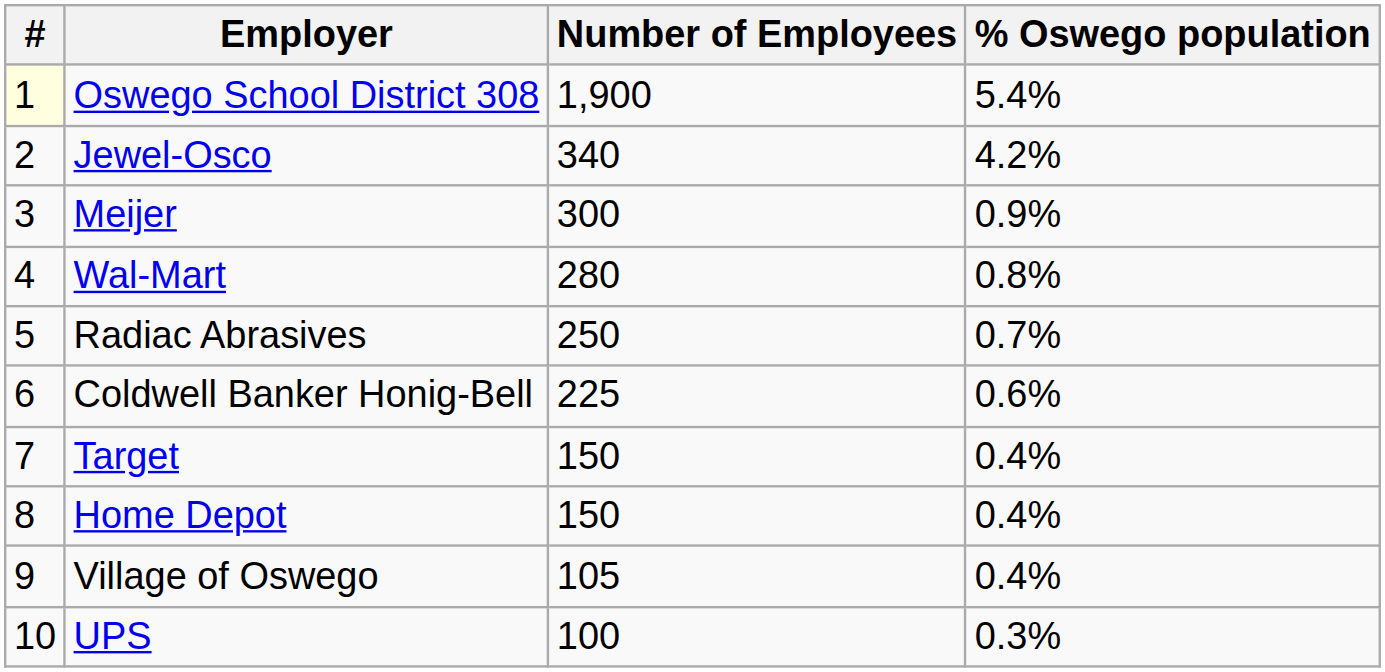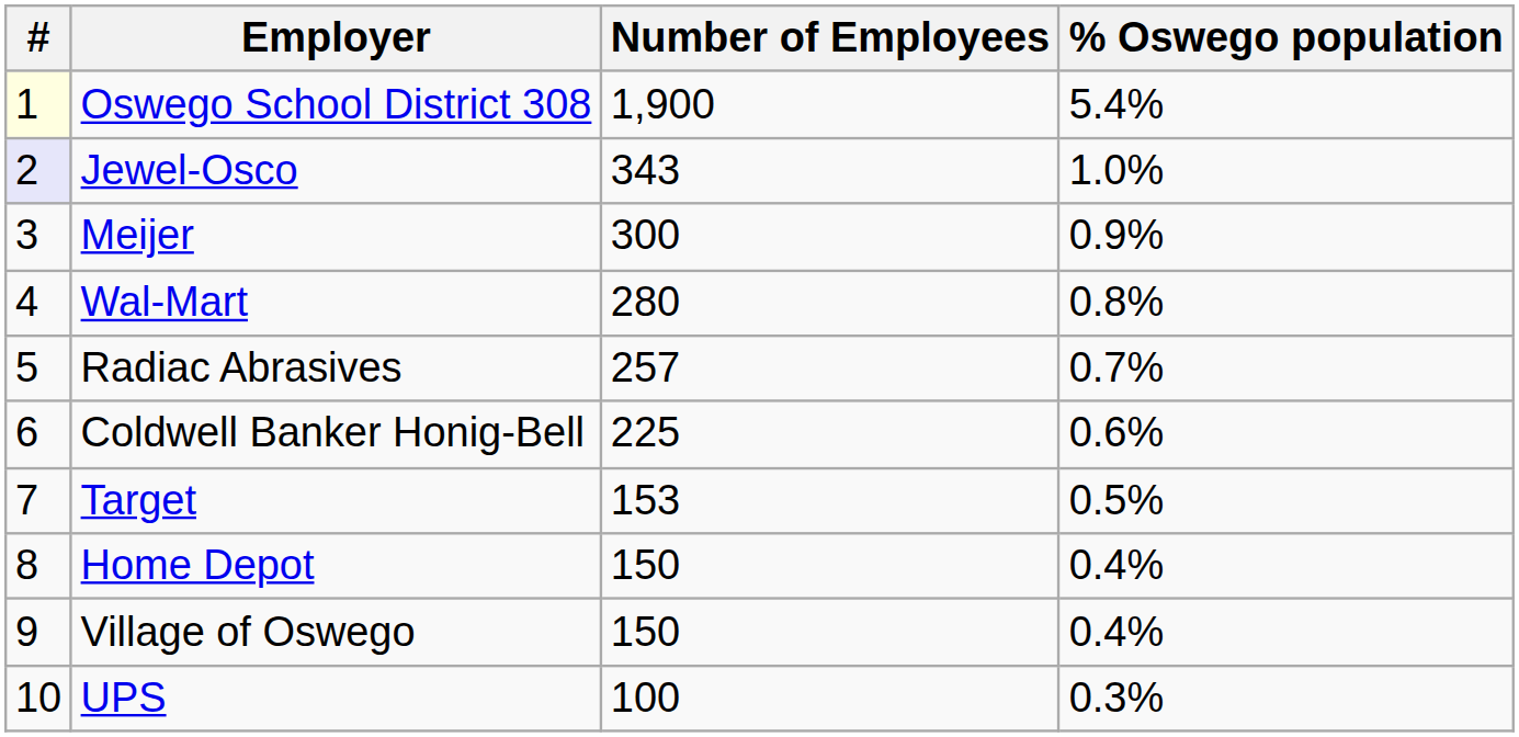Jewel-Osco | #: no background -> lavender background
Jewel-Osco | Number of Employees: 340 -> 343
Jewel-Osco | % Oswego population: 4.2% -> 1.0%
Radiac Abrasives | Number of Employees: 250 -> 257
Target | Number of Employees: 150 -> 153
Target | % Oswego population: 0.4% -> 0.5%
Village of Oswego | Number of Employees: 105 -> 150
